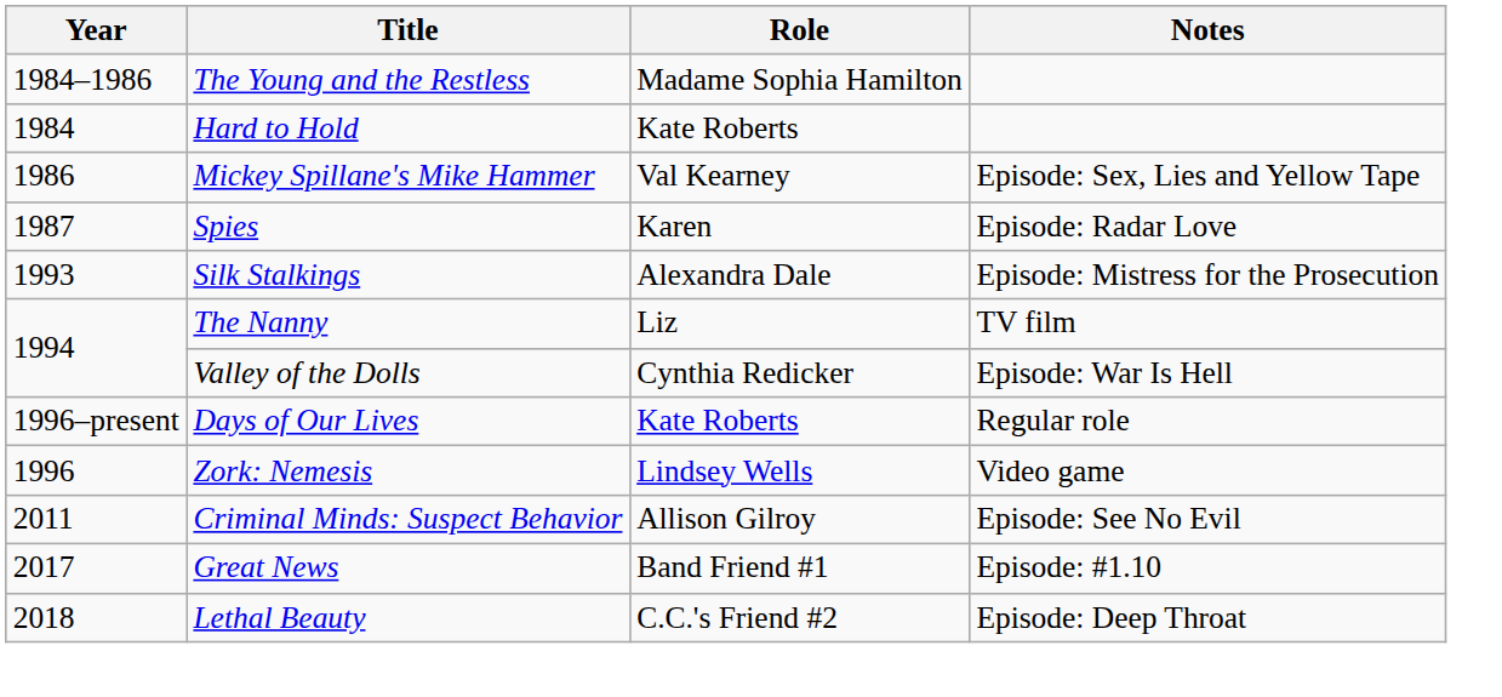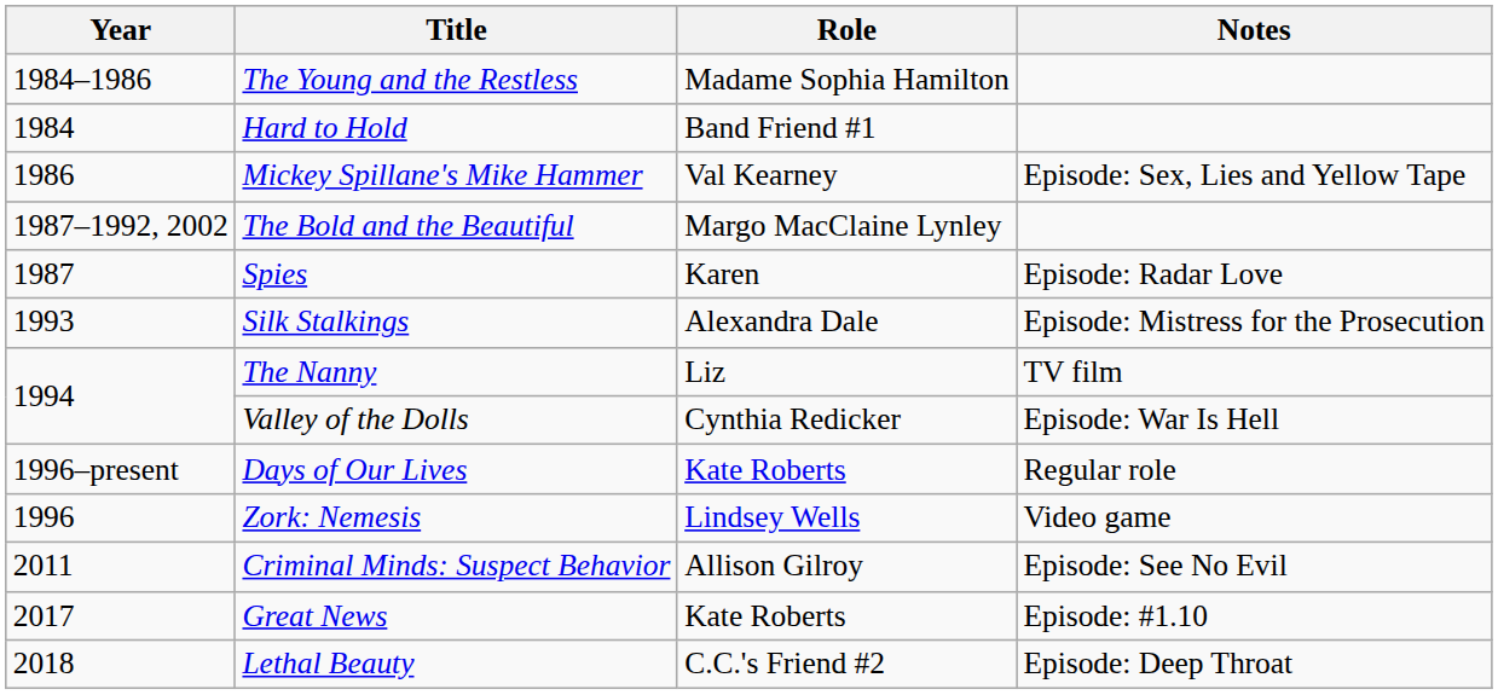Hard to Hold | Role: Kate Roberts -> Band Friend #1
+ row: 1987–1992, 2002 | The Bold and the Beautiful | Margo MacClaine Lynley
Great News | Role: Band Friend #1 -> Kate Roberts
